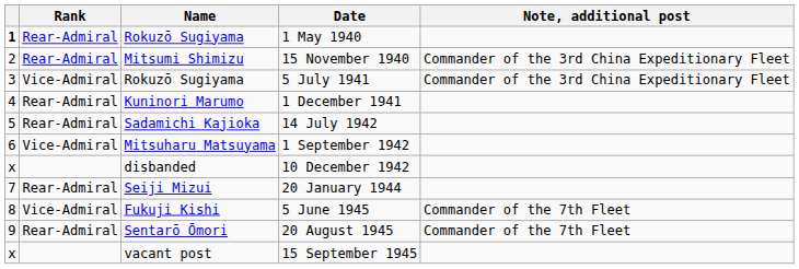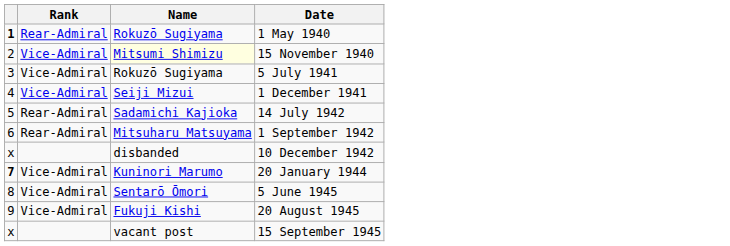- column: Note, additional post | Commander of the 3rd China Expeditionary Fleet | Commander of the 3rd China Expeditionary Fleet | Commander of the 7th Fleet | Commander of the 7th Fleet
15 November 1940 | Rank: Rear-Admiral -> Vice-Admiral
15 November 1940 | Name: no background -> lightyellow background
1 December 1941 | Rank: Rear-Admiral -> Vice-Admiral
1 December 1941 | Name: Kuninori Marumo -> Seiji Mizui
1 September 1942 | Rank: Vice-Admiral -> Rear-Admiral
20 January 1944 | column 1: normal -> bold
20 January 1944 | Rank: Rear-Admiral -> Vice-Admiral
20 January 1944 | Name: Seiji Mizui -> Kuninori Marumo
5 June 1945 | Name: Fukuji Kishi -> Sentarō Ōmori
20 August 1945 | Rank: Rear-Admiral -> Vice-Admiral
20 August 1945 | Name: Sentarō Ōmori -> Fukuji Kishi
